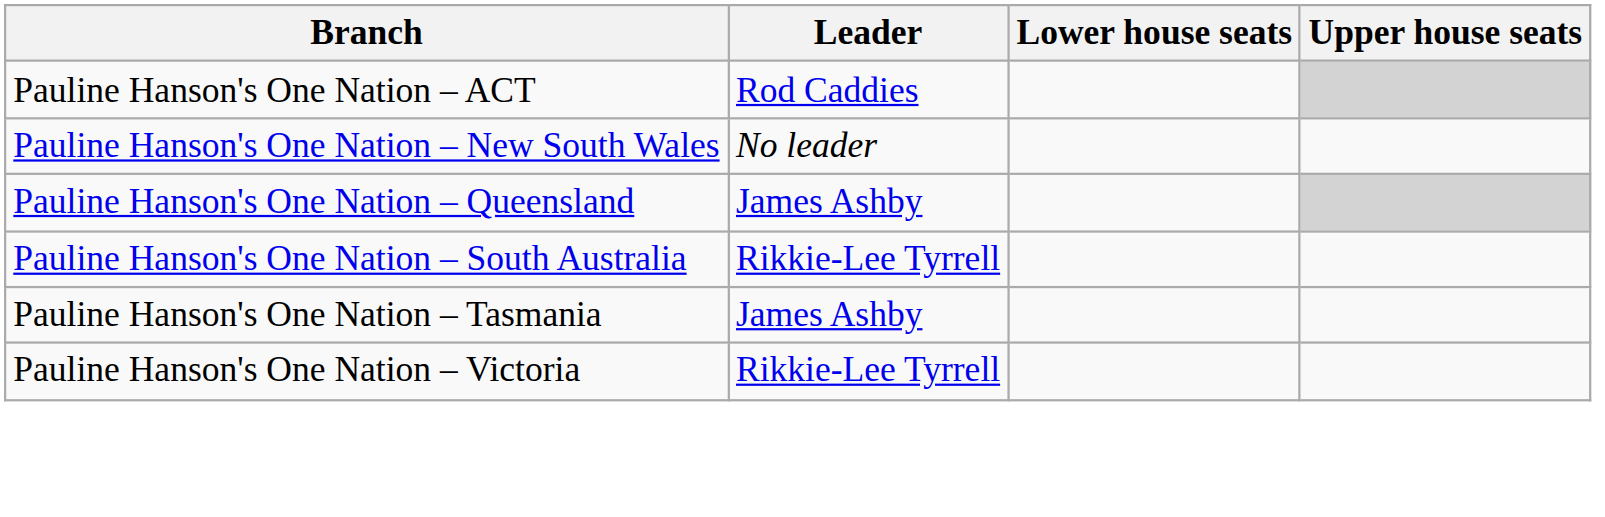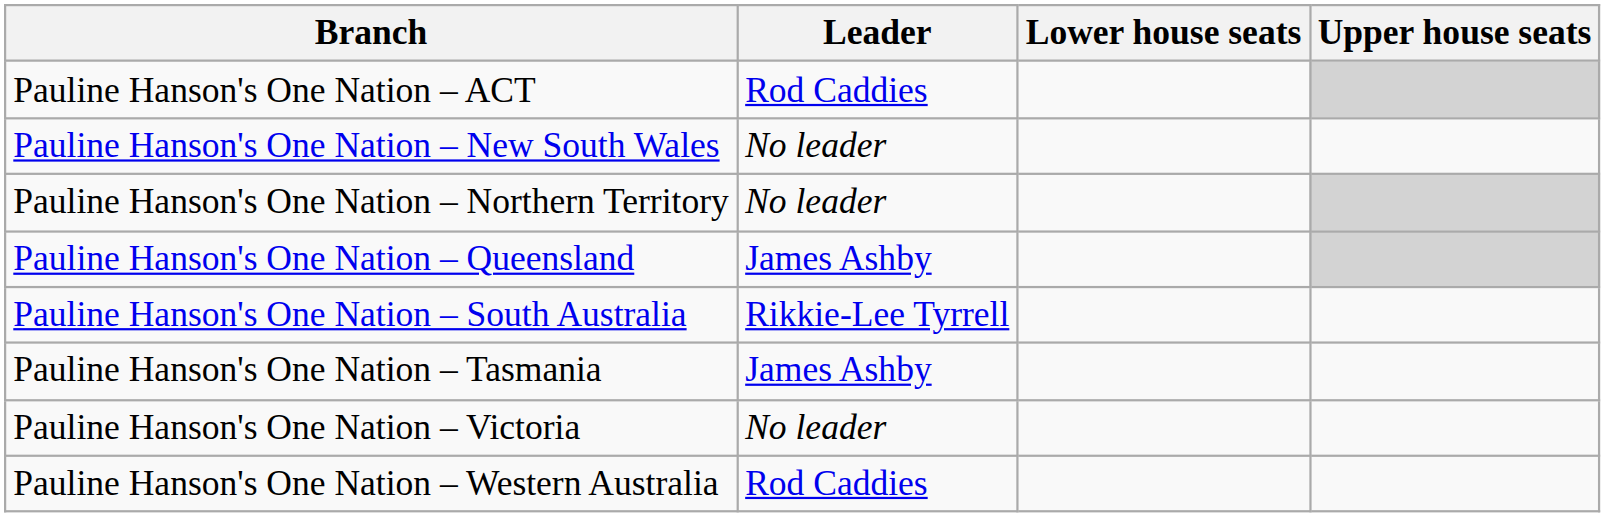+ row: Pauline Hanson's One Nation – Northern Territory | No leader
Pauline Hanson's One Nation – Victoria | Leader: Rikkie-Lee Tyrrell -> No leader
+ row: Pauline Hanson's One Nation – Western Australia | Rod Caddies
